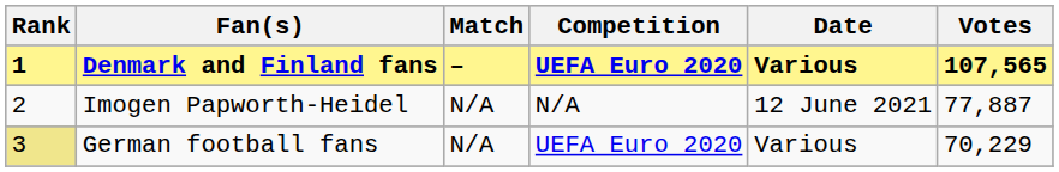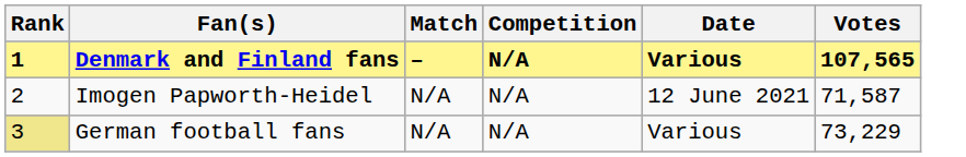Denmark and Finland fans | Competition: UEFA Euro 2020 -> N/A
Imogen Papworth-Heidel | Votes: 77,887 -> 71,587
German football fans | Competition: UEFA Euro 2020 -> N/A
German football fans | Votes: 70,229 -> 73,229
